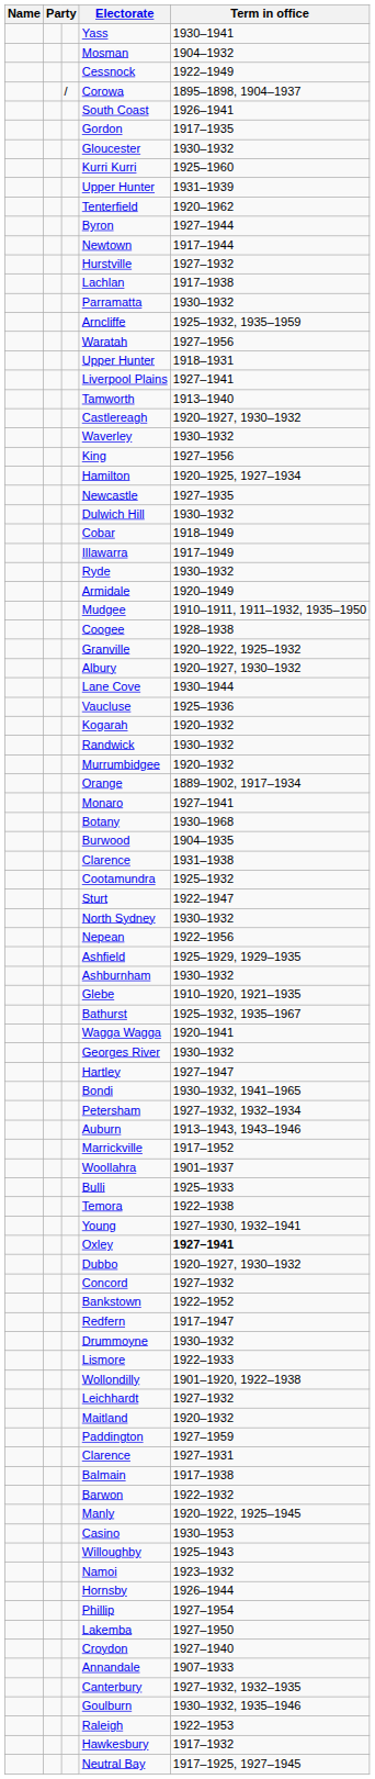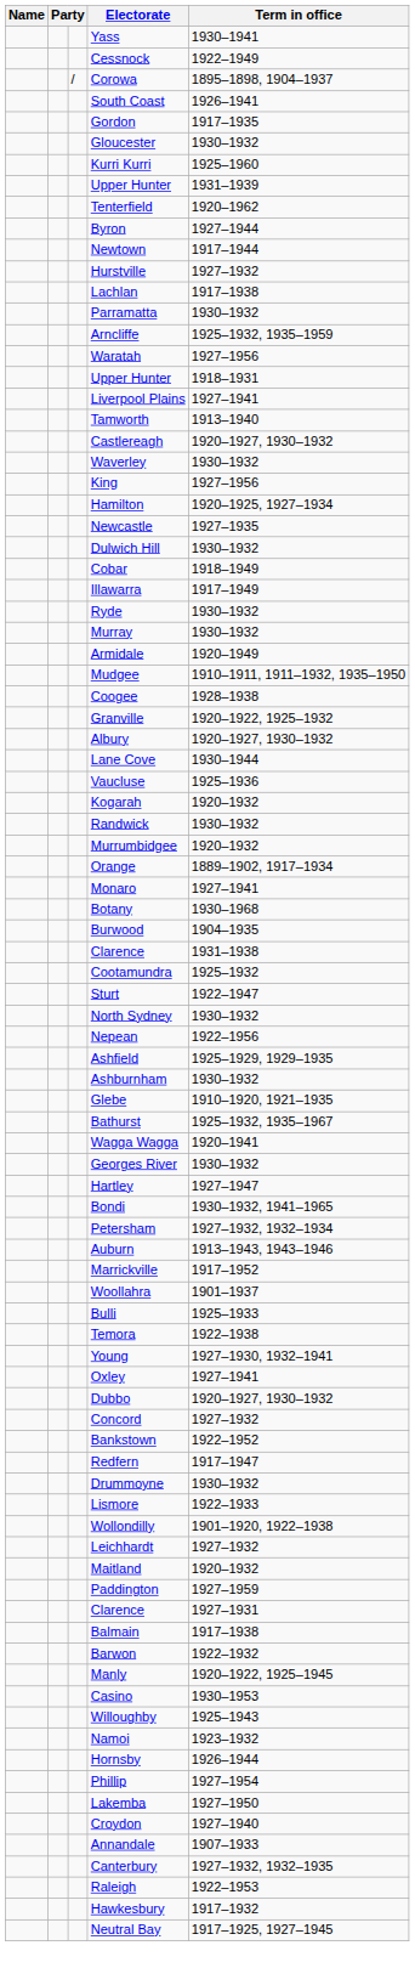- row: Mosman | 1904–1932
+ row: Murray | 1930–1932
Oxley | Term in office: bold -> normal
- row: Goulburn | 1930–1932, 1935–1946
